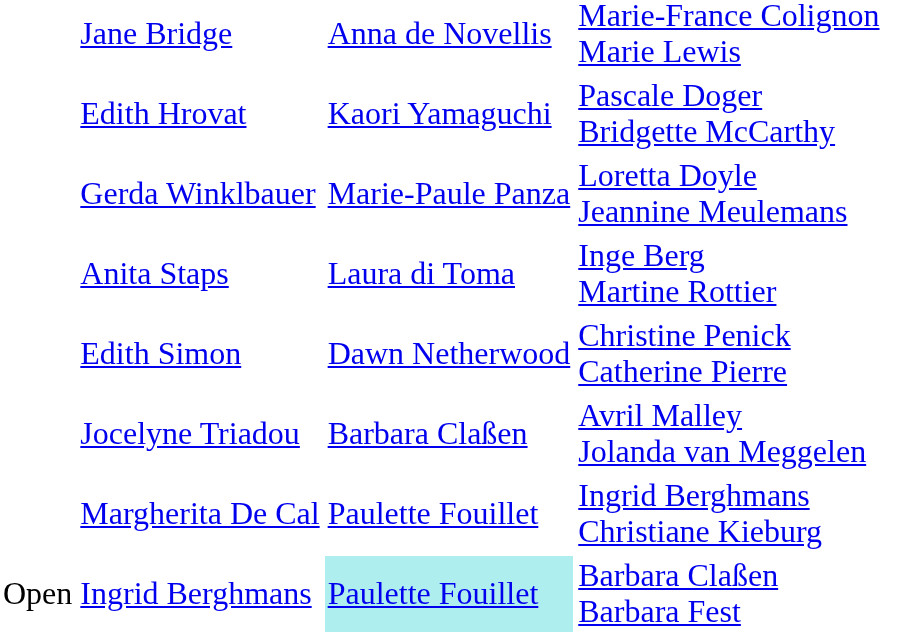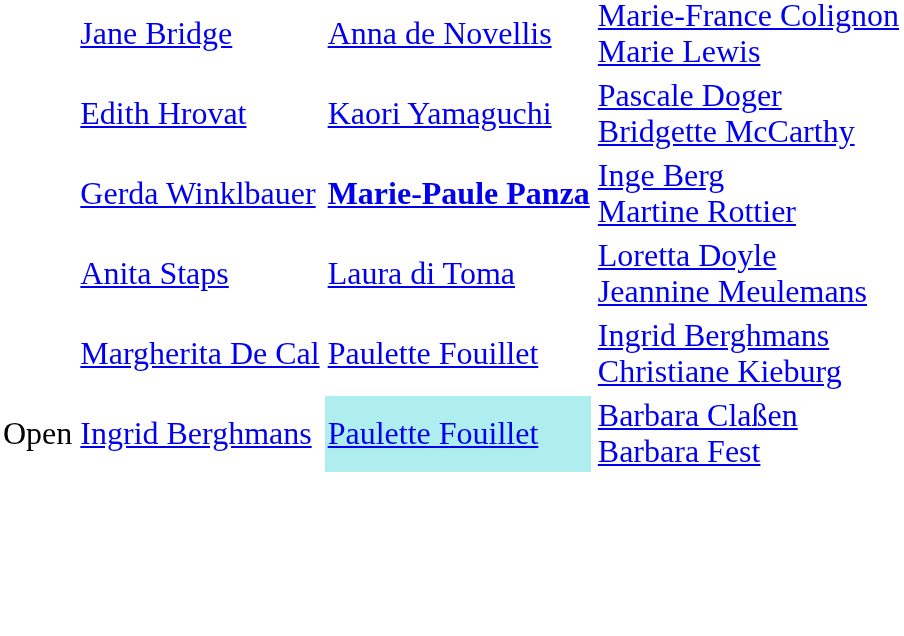Gerda Winklbauer | column 3: normal -> bold
Gerda Winklbauer | column 4: Loretta Doyle Jeannine Meulemans -> Inge Berg Martine Rottier
Anita Staps | column 4: Inge Berg Martine Rottier -> Loretta Doyle Jeannine Meulemans
- row: Edith Simon | Dawn Netherwood | Christine Penick Catherine Pierre
- row: Jocelyne Triadou | Barbara Claßen | Avril Malley Jolanda van Meggelen
